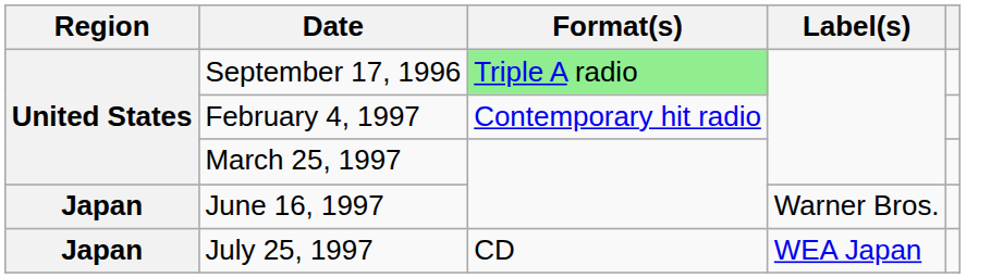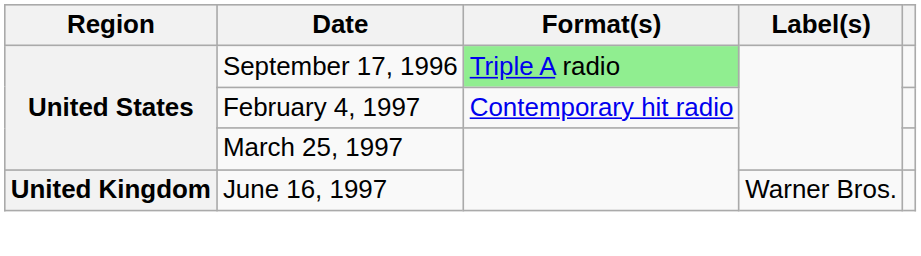June 16, 1997 | Region: Japan -> United Kingdom
- row: Japan | July 25, 1997 | CD | WEA Japan
